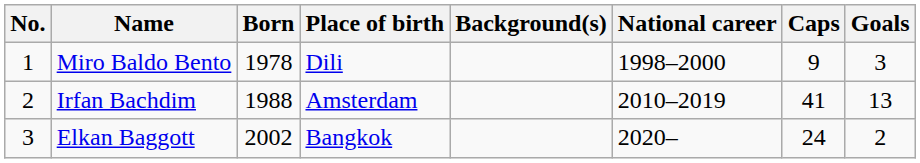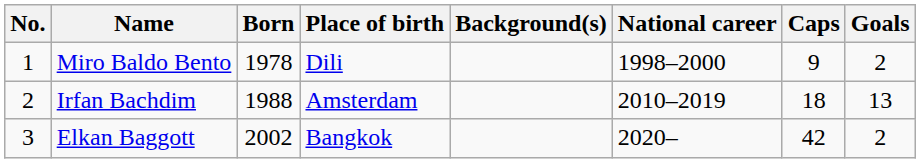Miro Baldo Bento | Goals: 3 -> 2
Irfan Bachdim | Caps: 41 -> 18
Elkan Baggott | Caps: 24 -> 42
